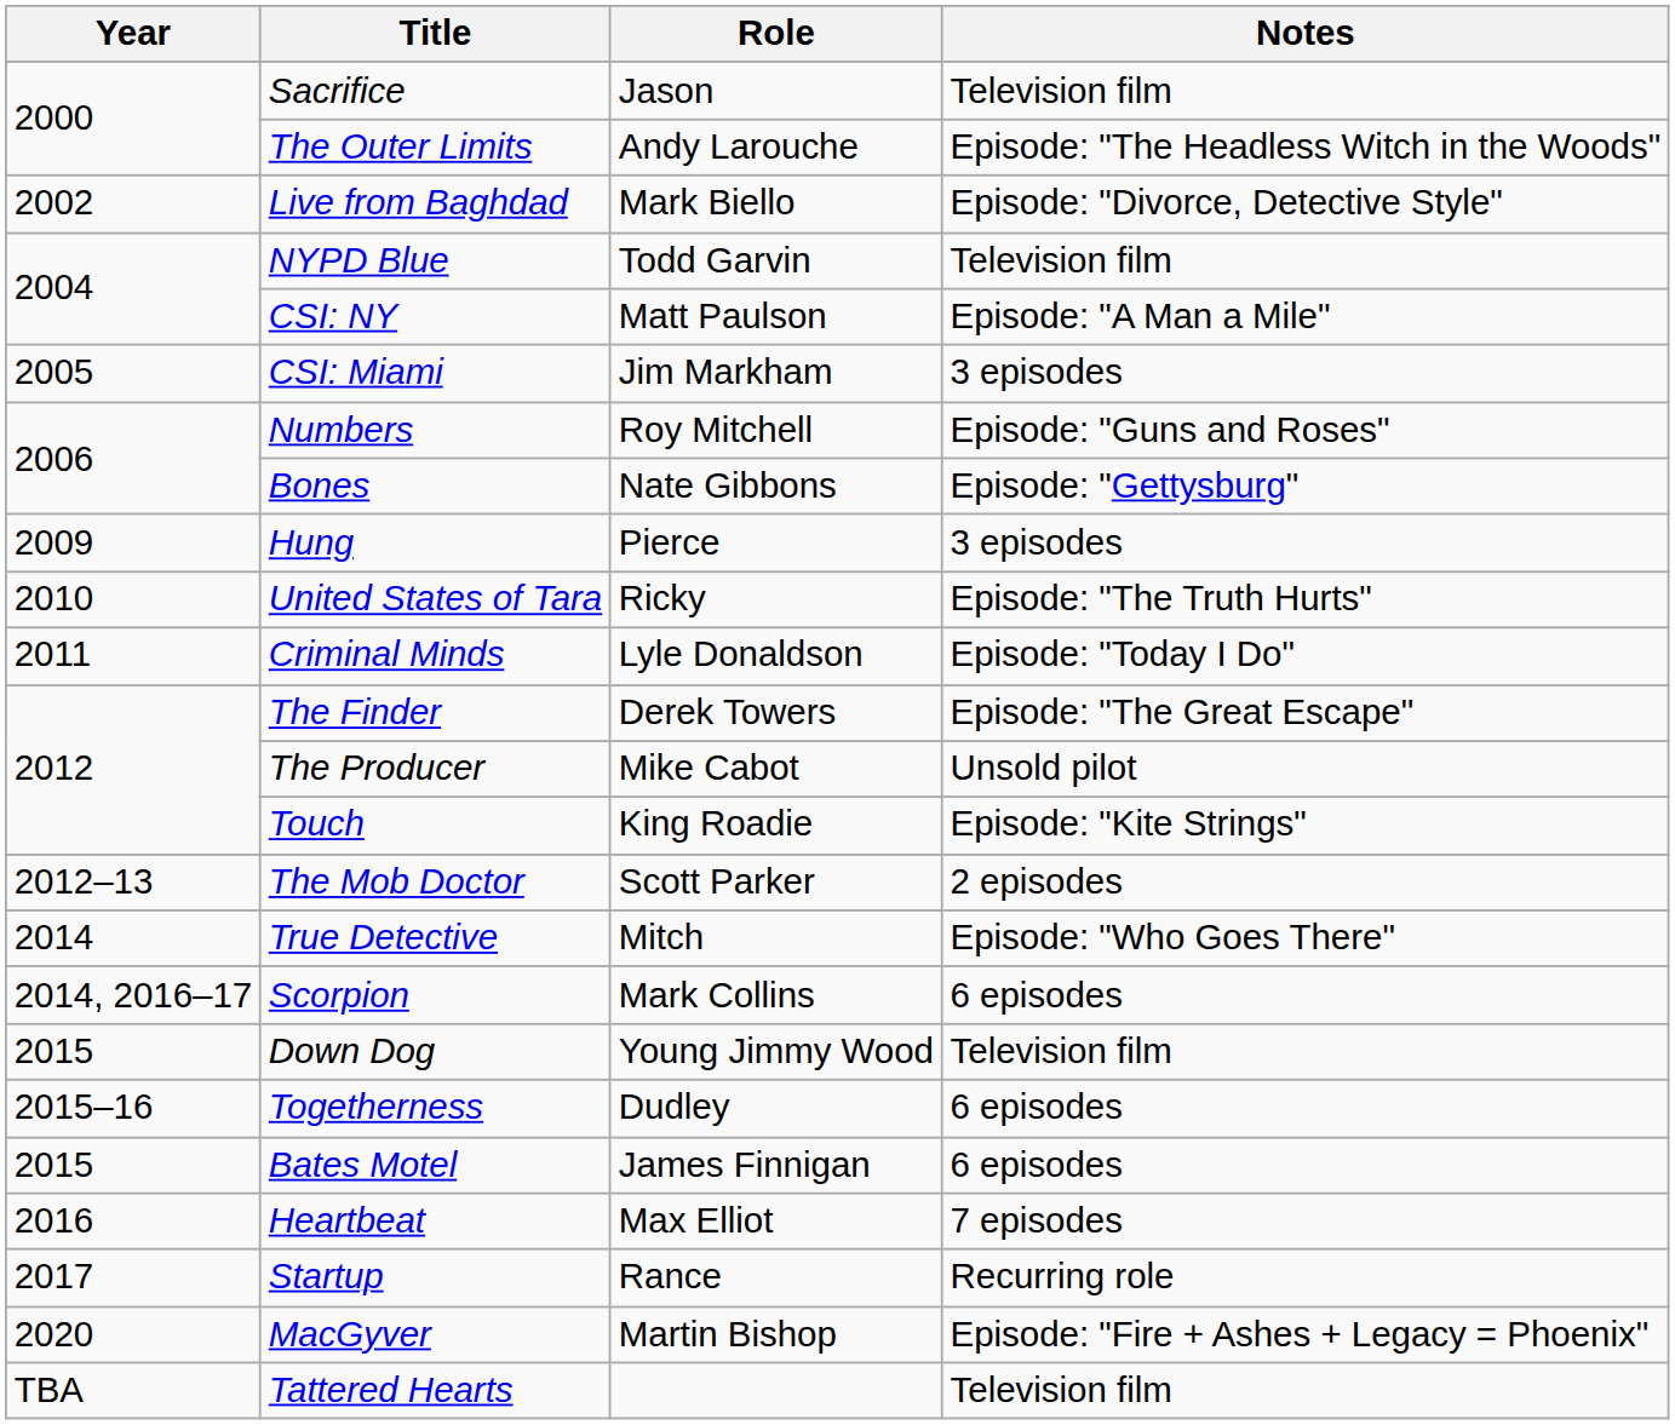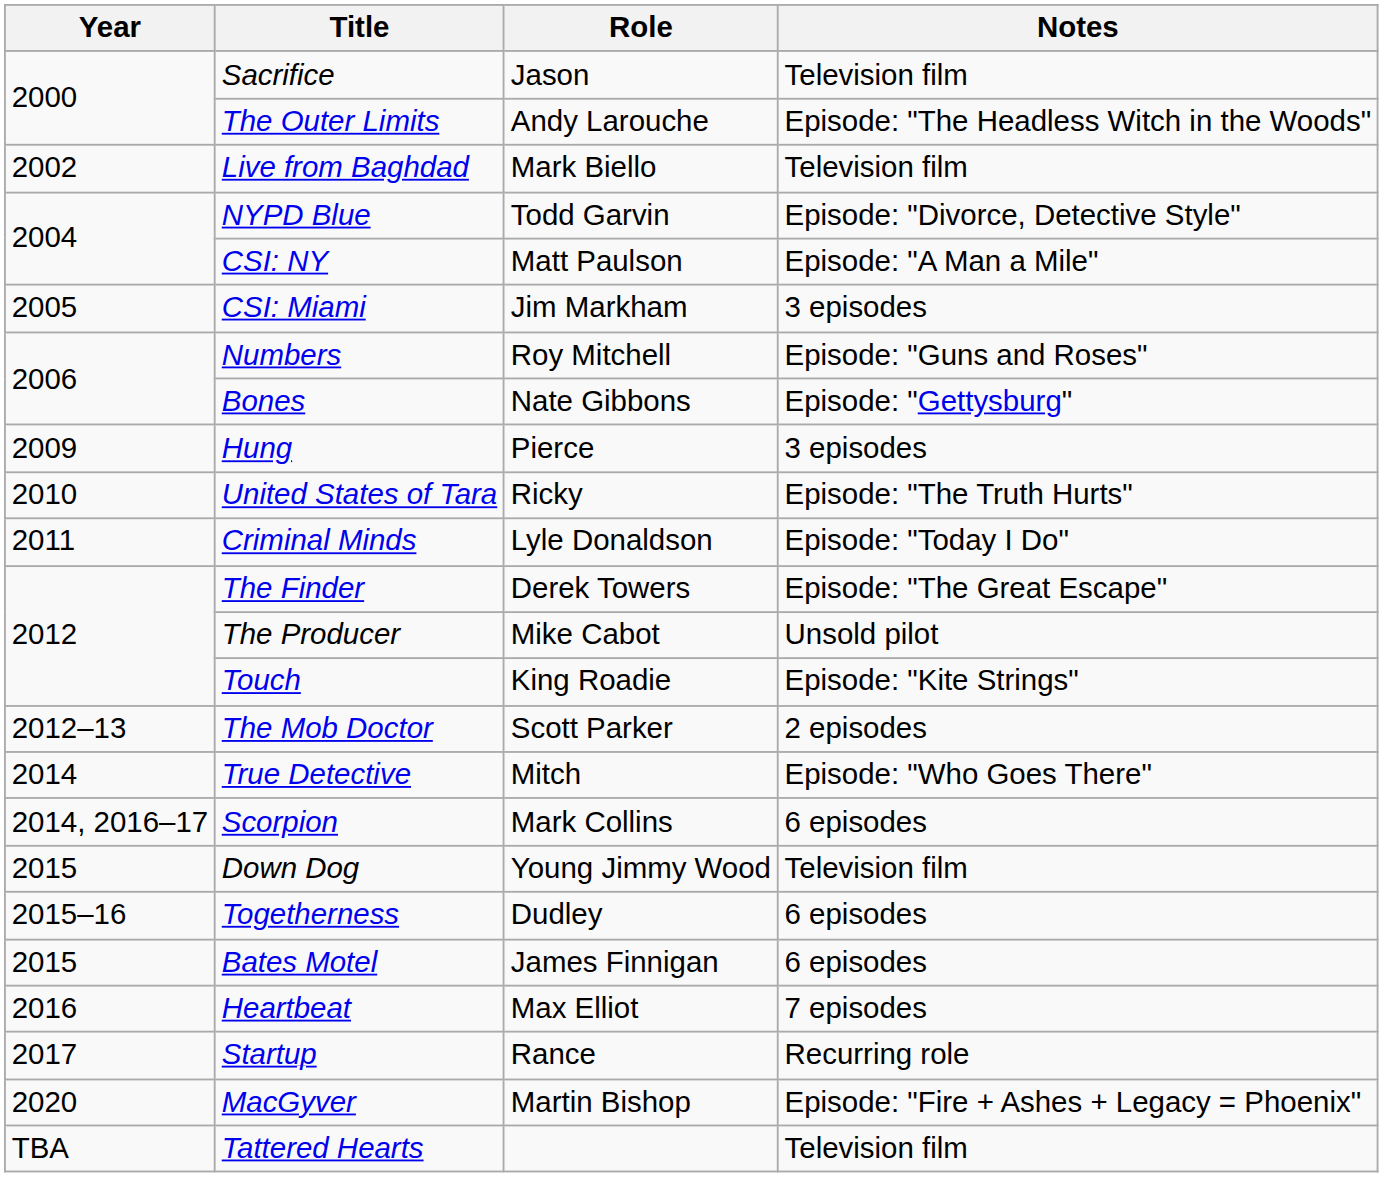Live from Baghdad | Notes: Episode: "Divorce, Detective Style" -> Television film
NYPD Blue | Notes: Television film -> Episode: "Divorce, Detective Style"
